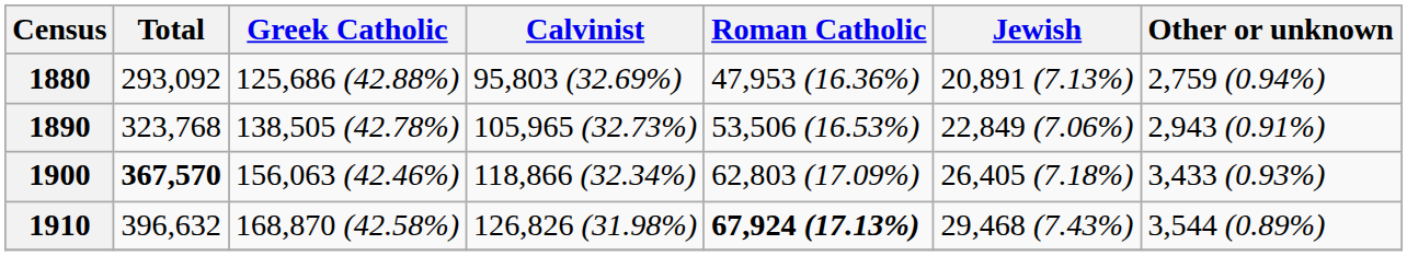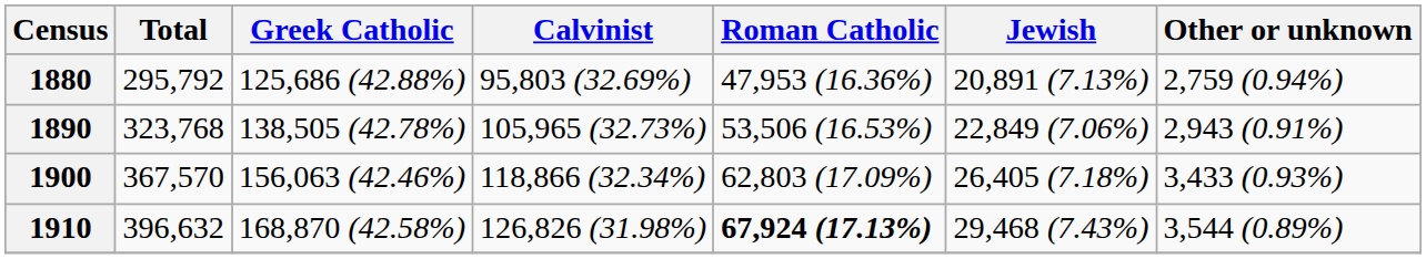1880 | Total: 293,092 -> 295,792
1900 | Total: bold -> normal
